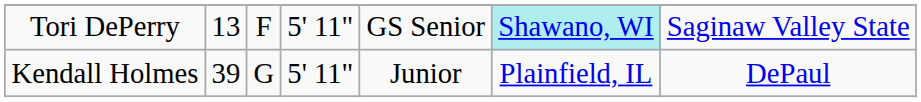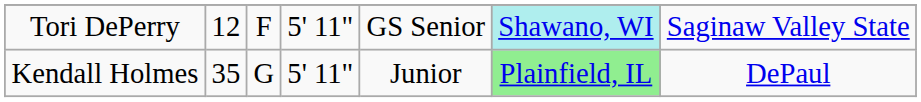Tori DePerry | column 2: 13 -> 12
Kendall Holmes | column 2: 39 -> 35
Kendall Holmes | column 6: no background -> lightgreen background
